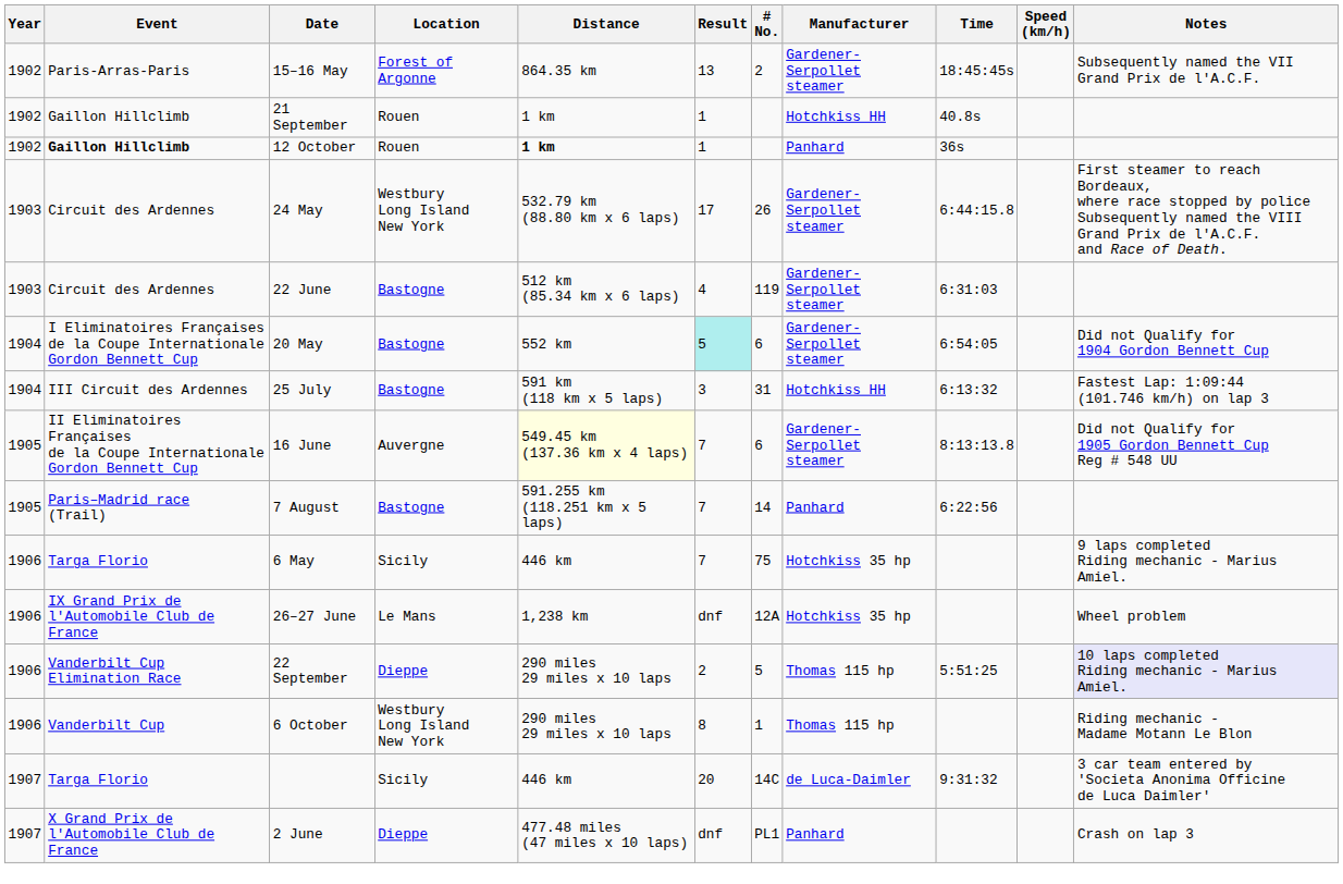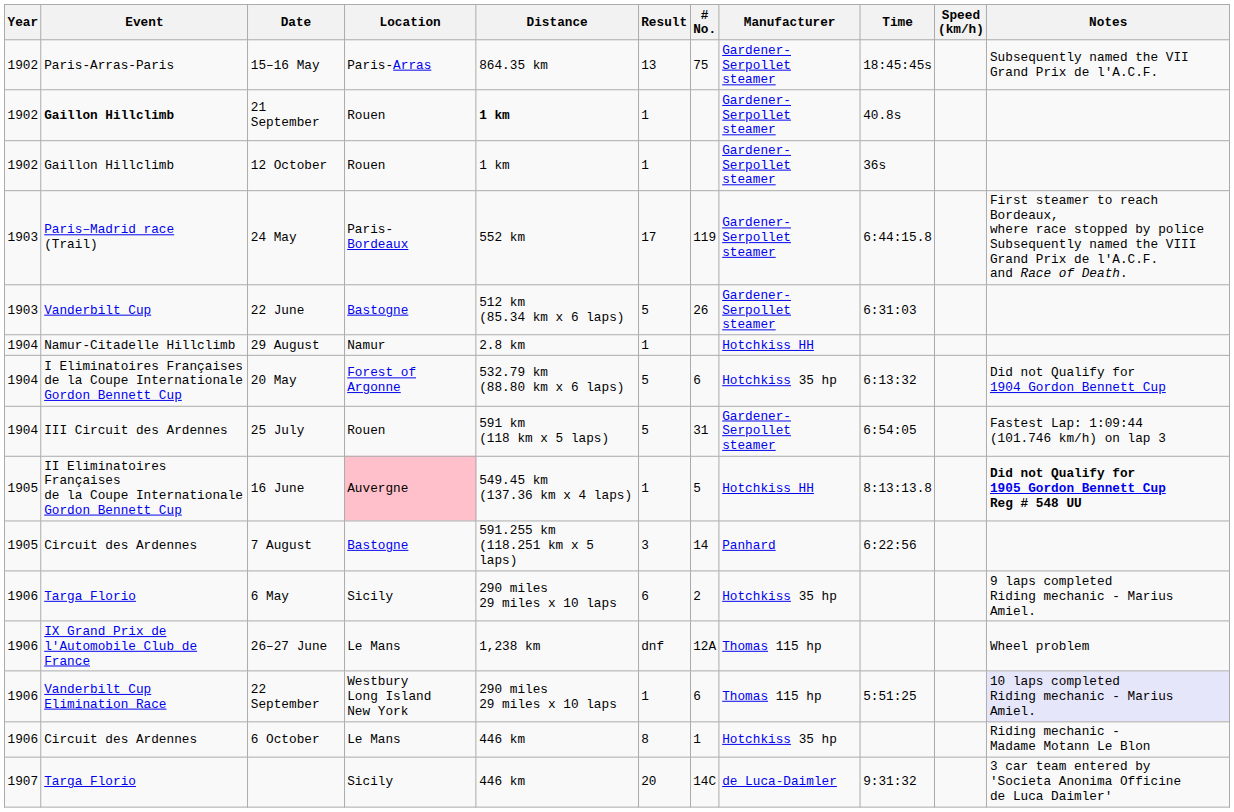15–16 May | Location: Forest of Argonne -> Paris-Arras
15–16 May | # No.: 2 -> 75
21 September | Event: normal -> bold
21 September | Distance: normal -> bold
21 September | Manufacturer: Hotchkiss HH -> Gardener-Serpollet steamer
12 October | Event: bold -> normal
12 October | Distance: bold -> normal
12 October | Manufacturer: Panhard -> Gardener-Serpollet steamer
24 May | Event: Circuit des Ardennes -> Paris–Madrid race (Trail)
24 May | Location: Westbury Long Island New York -> Paris- Bordeaux
24 May | Distance: 532.79 km (88.80 km x 6 laps) -> 552 km
24 May | # No.: 26 -> 119
22 June | Event: Circuit des Ardennes -> Vanderbilt Cup
22 June | Result: 4 -> 5
22 June | # No.: 119 -> 26
+ row: 1904 | Namur-Citadelle Hillclimb | 29 August | Namur | 2.8 km | 1 | Hotchkiss HH
20 May | Location: Bastogne -> Forest of Argonne
20 May | Distance: 552 km -> 532.79 km (88.80 km x 6 laps)
20 May | Result: paleturquoise background -> no background
20 May | Manufacturer: Gardener-Serpollet steamer -> Hotchkiss 35 hp
20 May | Time: 6:54:05 -> 6:13:32
25 July | Location: Bastogne -> Rouen
25 July | Result: 3 -> 5
25 July | Manufacturer: Hotchkiss HH -> Gardener-Serpollet steamer
25 July | Time: 6:13:32 -> 6:54:05
16 June | Location: no background -> pink background
16 June | Distance: lightyellow background -> no background
16 June | Result: 7 -> 1
16 June | # No.: 6 -> 5
16 June | Manufacturer: Gardener-Serpollet steamer -> Hotchkiss HH
16 June | Notes: normal -> bold
7 August | Event: Paris–Madrid race (Trail) -> Circuit des Ardennes
7 August | Result: 7 -> 3
6 May | Distance: 446 km -> 290 miles 29 miles x 10 laps
6 May | Result: 7 -> 6
6 May | # No.: 75 -> 2
26–27 June | Manufacturer: Hotchkiss 35 hp -> Thomas 115 hp
22 September | Location: Dieppe -> Westbury Long Island New York
22 September | Result: 2 -> 1
22 September | # No.: 5 -> 6
6 October | Event: Vanderbilt Cup -> Circuit des Ardennes
6 October | Location: Westbury Long Island New York -> Le Mans
6 October | Distance: 290 miles 29 miles x 10 laps -> 446 km
6 October | Manufacturer: Thomas 115 hp -> Hotchkiss 35 hp
- row: 1907 | X Grand Prix de l'Automobile Club de France | 2 June | Dieppe | 477.48 miles (47 miles x 10 laps) | dnf | PL1 | Panhard | Crash on lap 3
